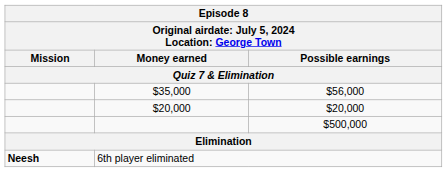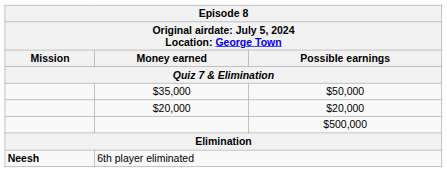$35,000 | Possible earnings: $56,000 -> $50,000
